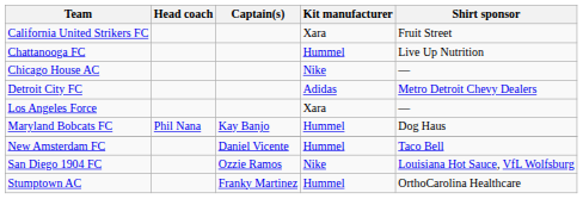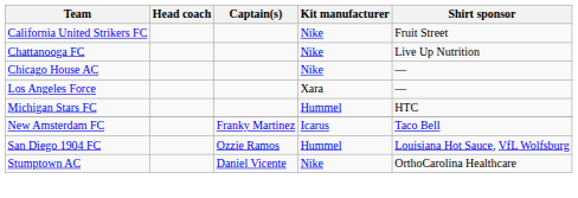California United Strikers FC | Kit manufacturer: Xara -> Nike
Chattanooga FC | Kit manufacturer: Hummel -> Nike
- row: Detroit City FC | Adidas | Metro Detroit Chevy Dealers
- row: Maryland Bobcats FC | Phil Nana | Kay Banjo | Hummel | Dog Haus
+ row: Michigan Stars FC | Hummel | HTC
New Amsterdam FC | Captain(s): Daniel Vicente -> Franky Martinez
New Amsterdam FC | Kit manufacturer: Hummel -> Icarus
San Diego 1904 FC | Kit manufacturer: Nike -> Hummel
Stumptown AC | Captain(s): Franky Martinez -> Daniel Vicente
Stumptown AC | Kit manufacturer: Hummel -> Nike
